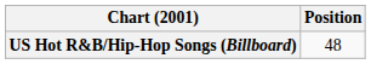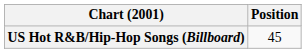US Hot R&B/Hip-Hop Songs (Billboard) | Position: 48 -> 45
